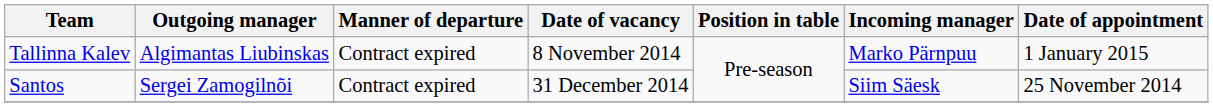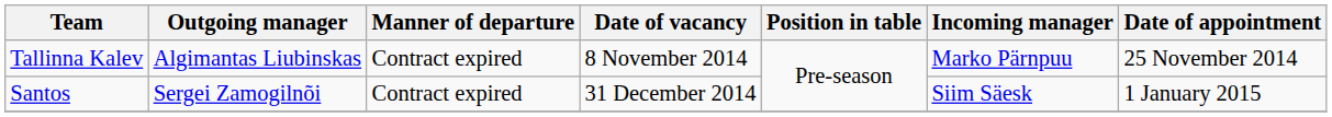Tallinna Kalev | Date of appointment: 1 January 2015 -> 25 November 2014
Santos | Date of appointment: 25 November 2014 -> 1 January 2015
